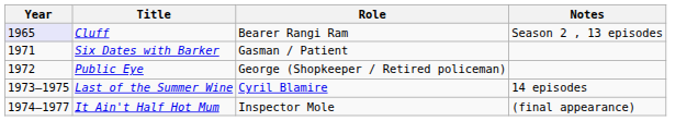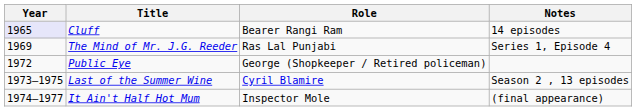Cluff | Notes: Season 2 , 13 episodes -> 14 episodes
+ row: 1969 | The Mind of Mr. J.G. Reeder | Ras Lal Punjabi | Series 1, Episode 4
- row: 1971 | Six Dates with Barker | Gasman / Patient
Last of the Summer Wine | Notes: 14 episodes -> Season 2 , 13 episodes
